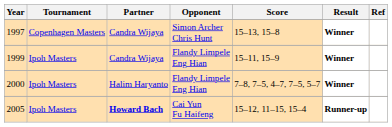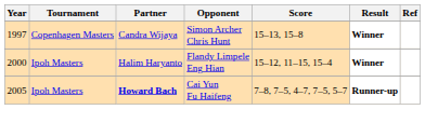- row: 1999 | Ipoh Masters | Candra Wijaya | Flandy Limpele Eng Hian | 15–11, 15–9 | Winner
2000 | Score: 7–8, 7–5, 4–7, 7–5, 5–7 -> 15–12, 11–15, 15–4
2005 | Score: 15–12, 11–15, 15–4 -> 7–8, 7–5, 4–7, 7–5, 5–7
